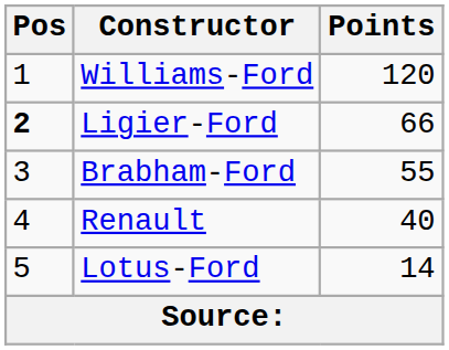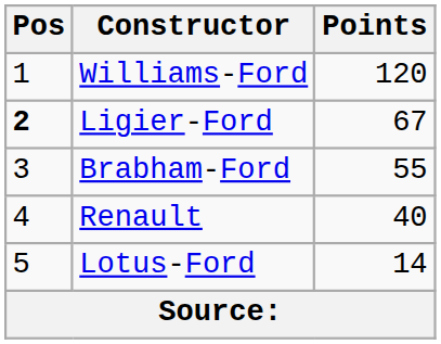Ligier-Ford | Points: 66 -> 67
